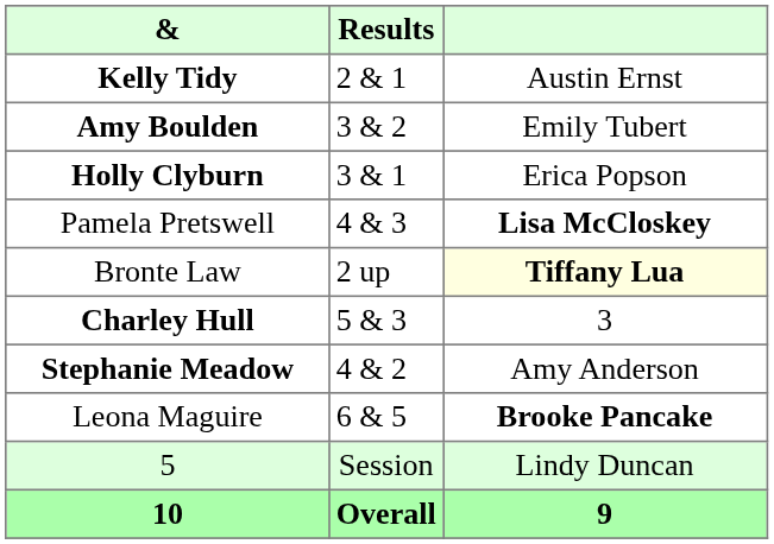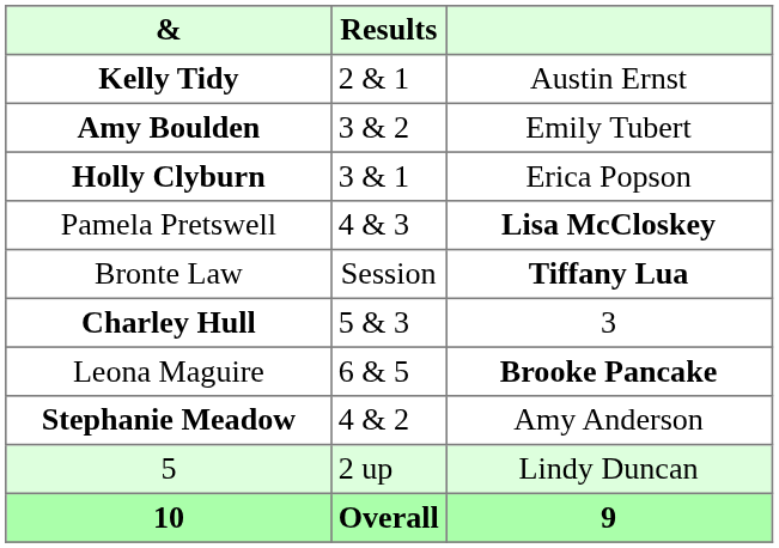Bronte Law | Results: 2 up -> Session
Bronte Law | column 3: lightyellow background -> no background
rows swapped: Stephanie Meadow <-> Leona Maguire
5 | Results: Session -> 2 up
